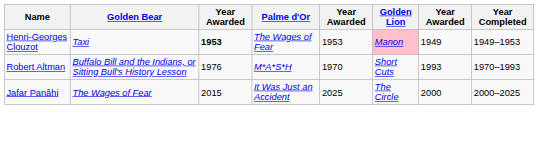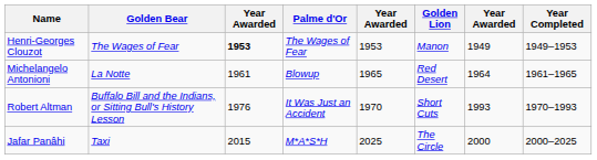Henri-Georges Clouzot | Golden Bear: Taxi -> The Wages of Fear
Henri-Georges Clouzot | Golden Lion: pink background -> no background
+ row: Michelangelo Antonioni | La Notte | 1961 | Blowup | 1965 | Red Desert | 1964 | 1961–1965
Robert Altman | Palme d'Or: M*A*S*H -> It Was Just an Accident
Jafar Panâhi | Golden Bear: The Wages of Fear -> Taxi
Jafar Panâhi | Palme d'Or: It Was Just an Accident -> M*A*S*H
